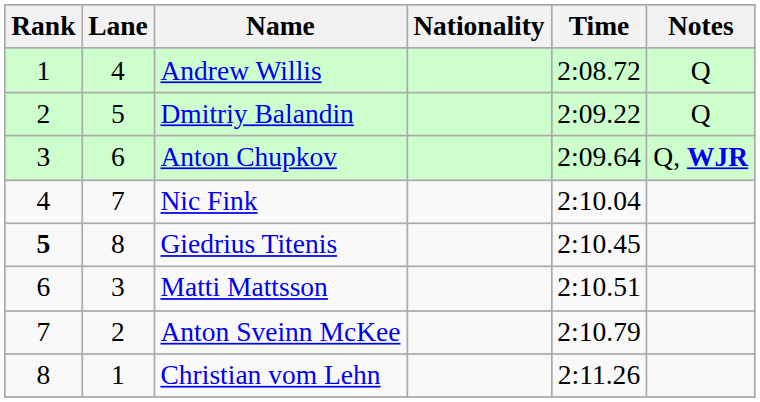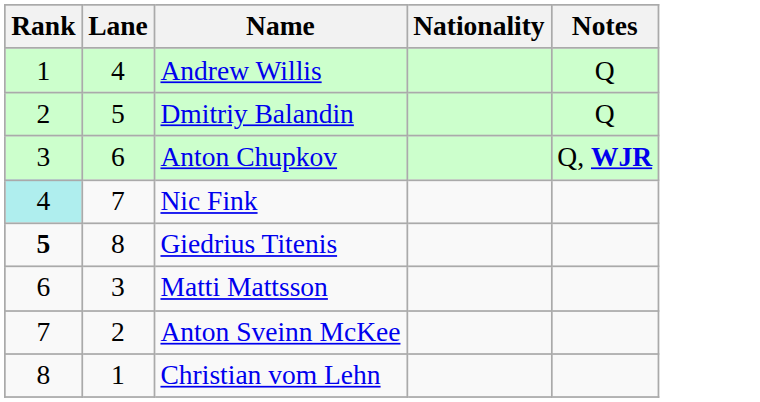- column: Time | 2:08.72 | 2:09.22 | 2:09.64 | 2:10.04 | 2:10.45 | 2:10.51 | 2:10.79 | 2:11.26
Nic Fink | Rank: no background -> paleturquoise background
